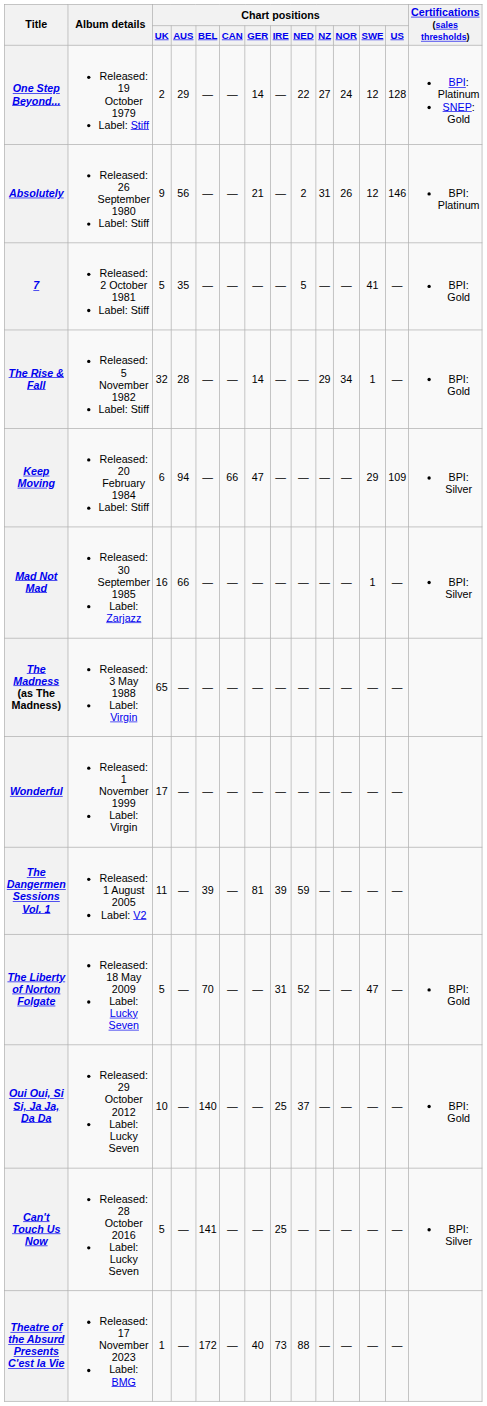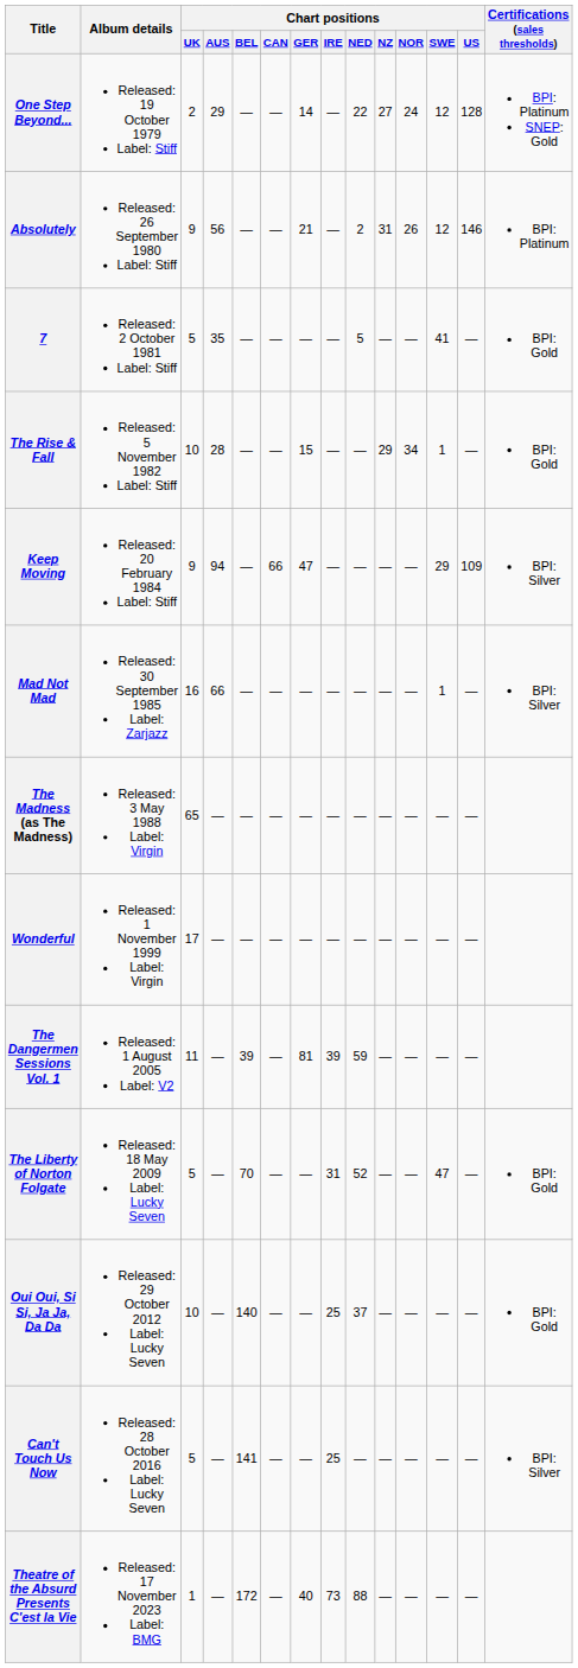The Rise & Fall | Chart positions / UK: 32 -> 10
The Rise & Fall | Chart positions / GER: 14 -> 15
Keep Moving | Chart positions / UK: 6 -> 9
